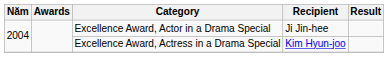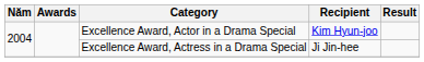Excellence Award, Actor in a Drama Special | Recipient: Ji Jin-hee -> Kim Hyun-joo
Excellence Award, Actress in a Drama Special | Recipient: Kim Hyun-joo -> Ji Jin-hee
